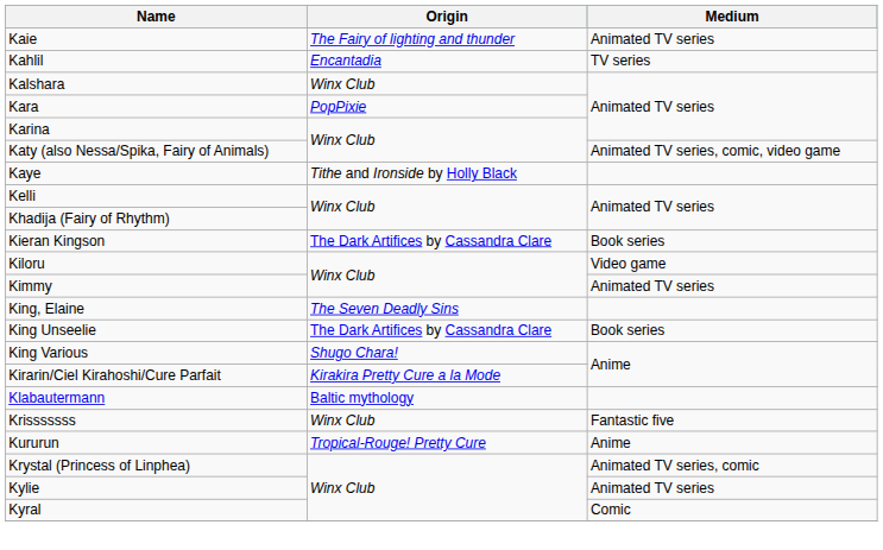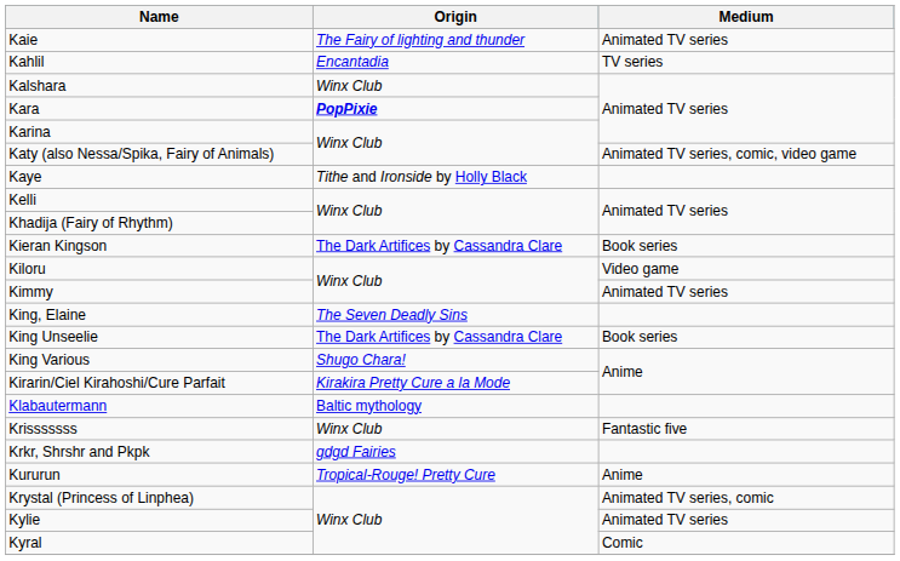Kara | Origin: normal -> bold
+ row: Krkr, Shrshr and Pkpk | gdgd Fairies
